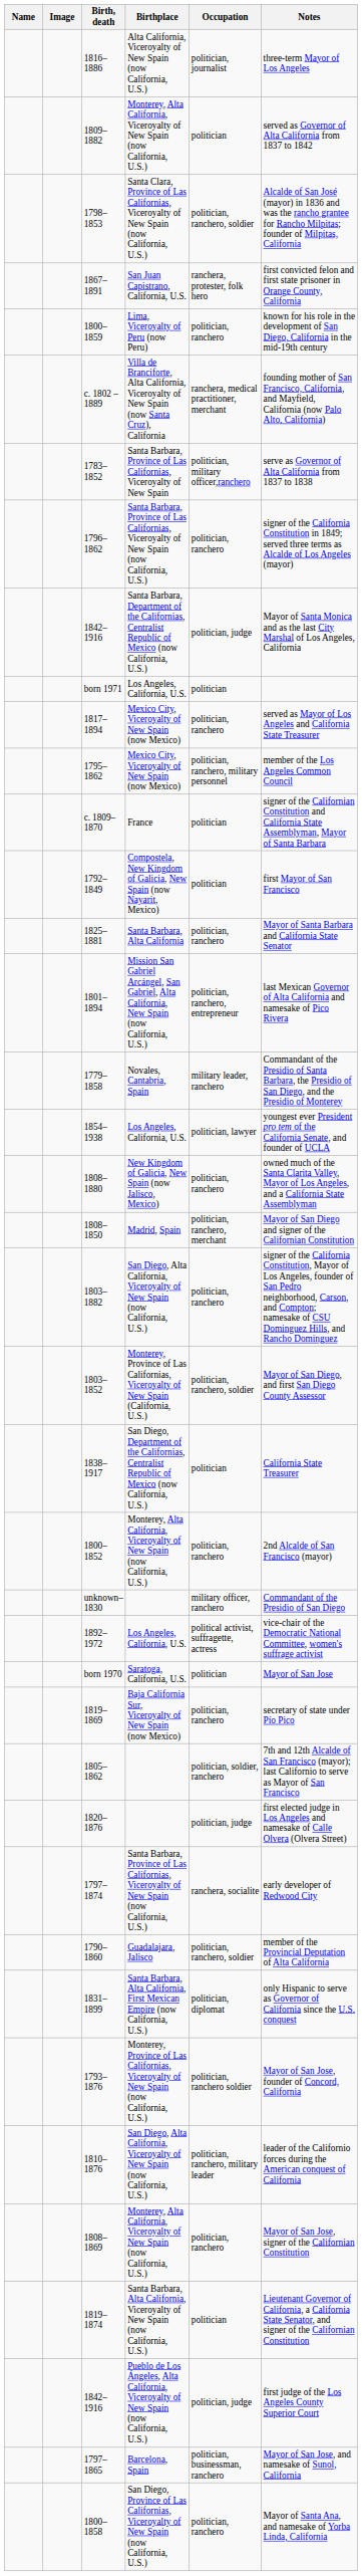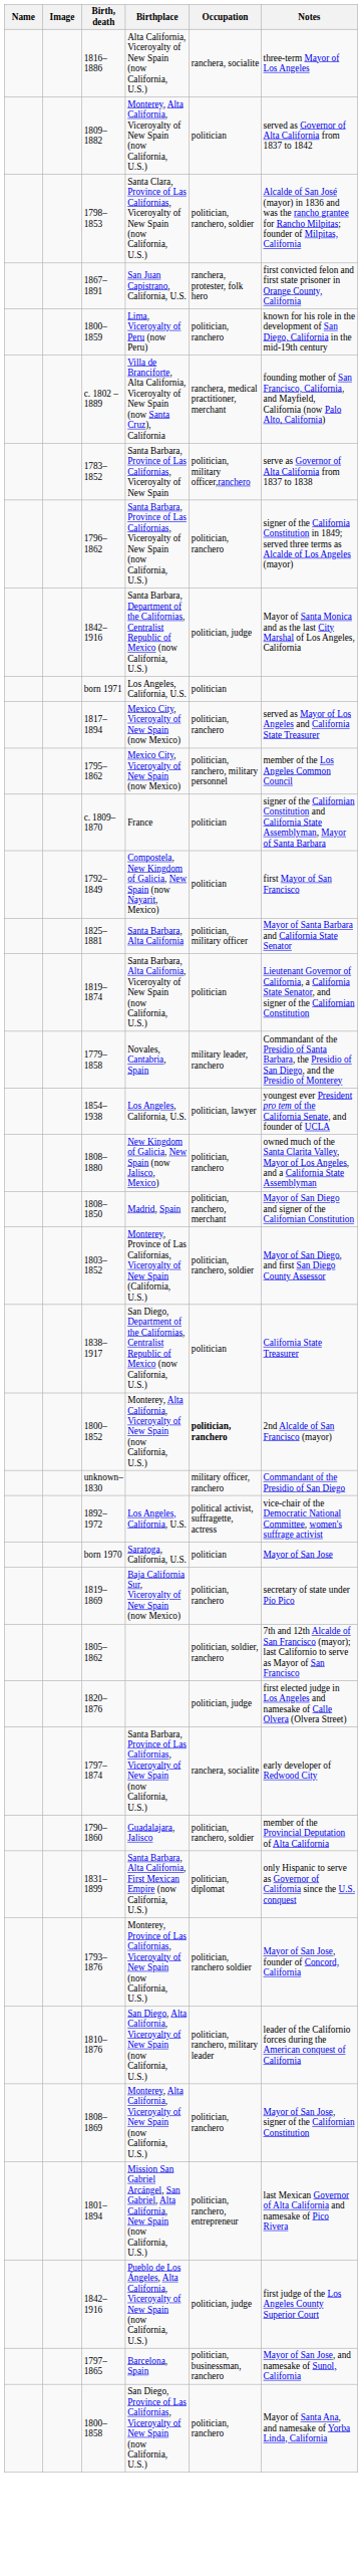1816–1886 | Occupation: politician, journalist -> ranchera, socialite
1825–1881 | Occupation: politician, ranchero -> politician, military officer
rows swapped: 1819–1874 <-> 1801–1894
- row: 1803–1882 | San Diego, Alta California, Viceroyalty of New Spain (now California, U.S.) | politician, ranchero | signer of the California Constitution, Mayor of Los Angeles, founder of San Pedro neighborhood, Carson, and Compton; namesake of CSU Dominguez Hills, and Rancho Dominguez
1800–1852 | Occupation: normal -> bold
